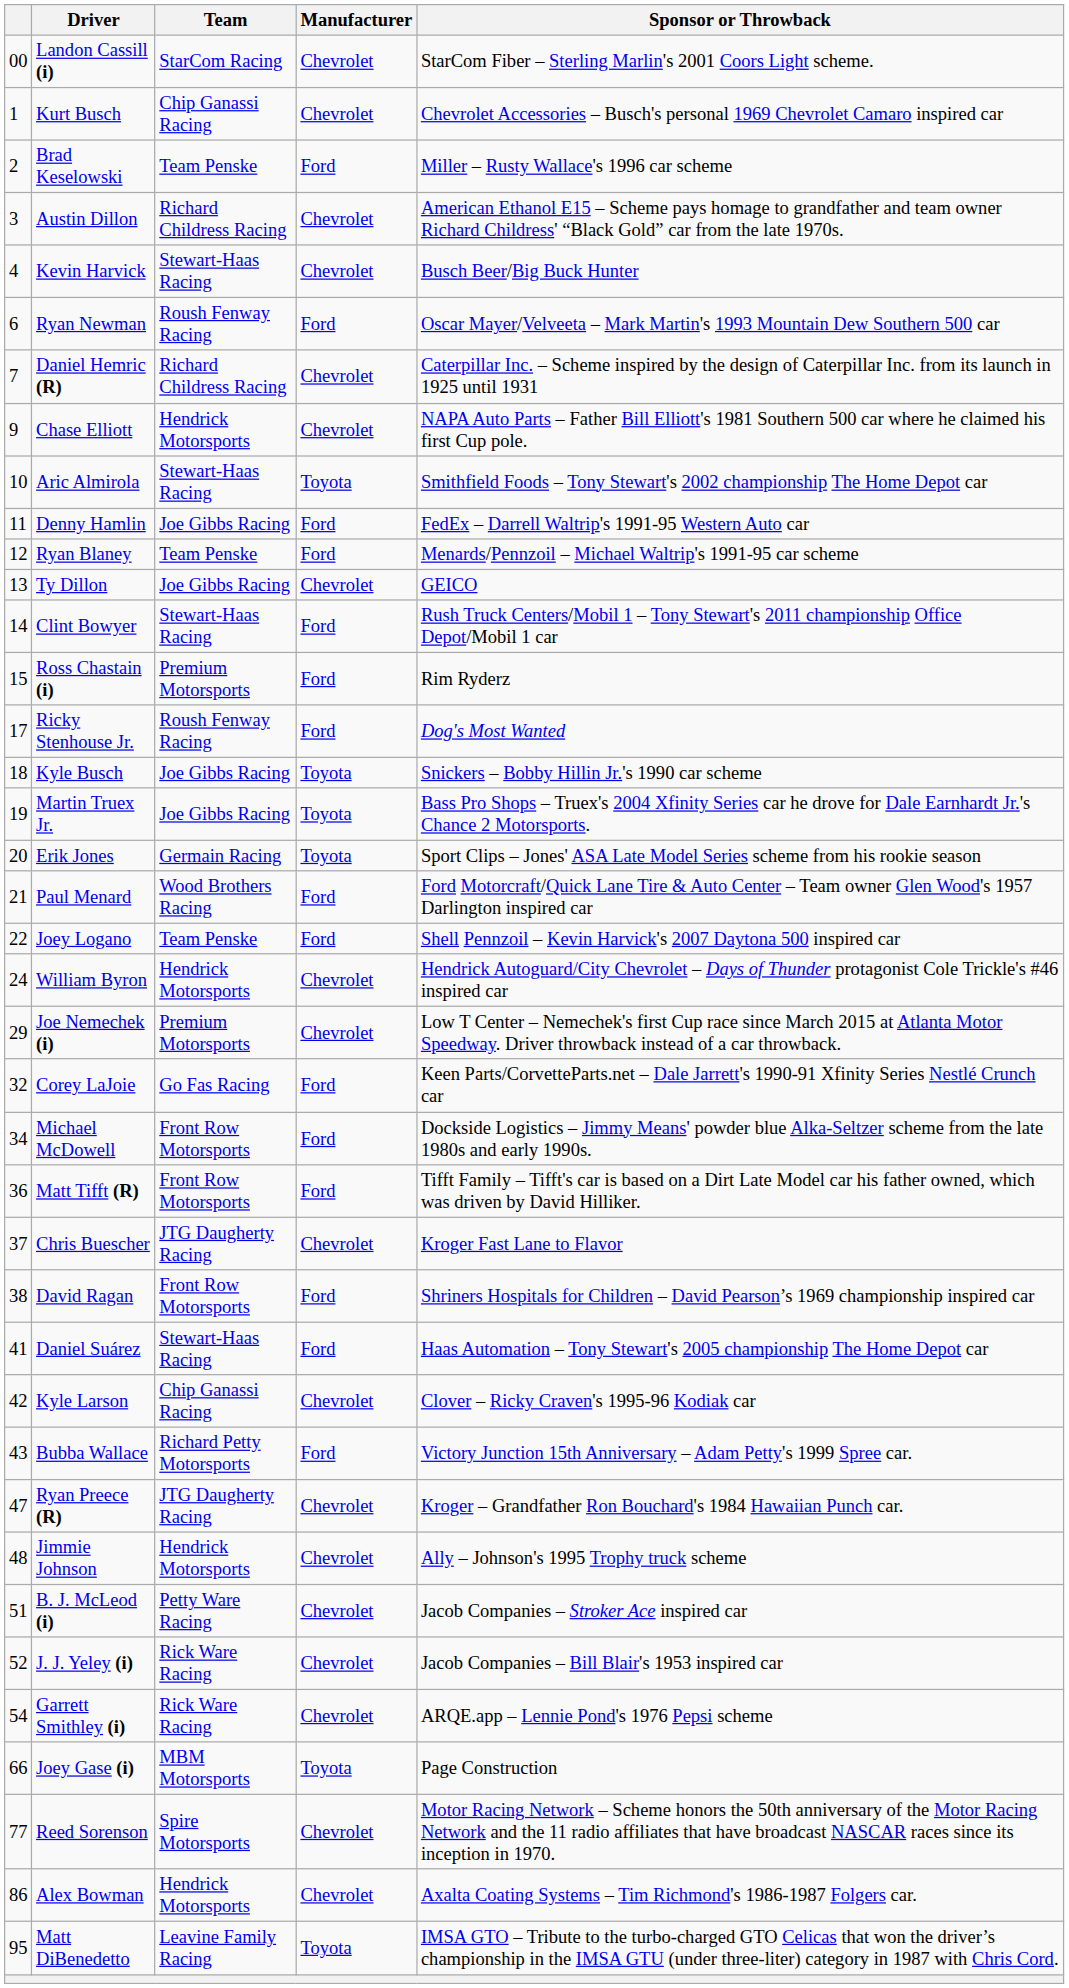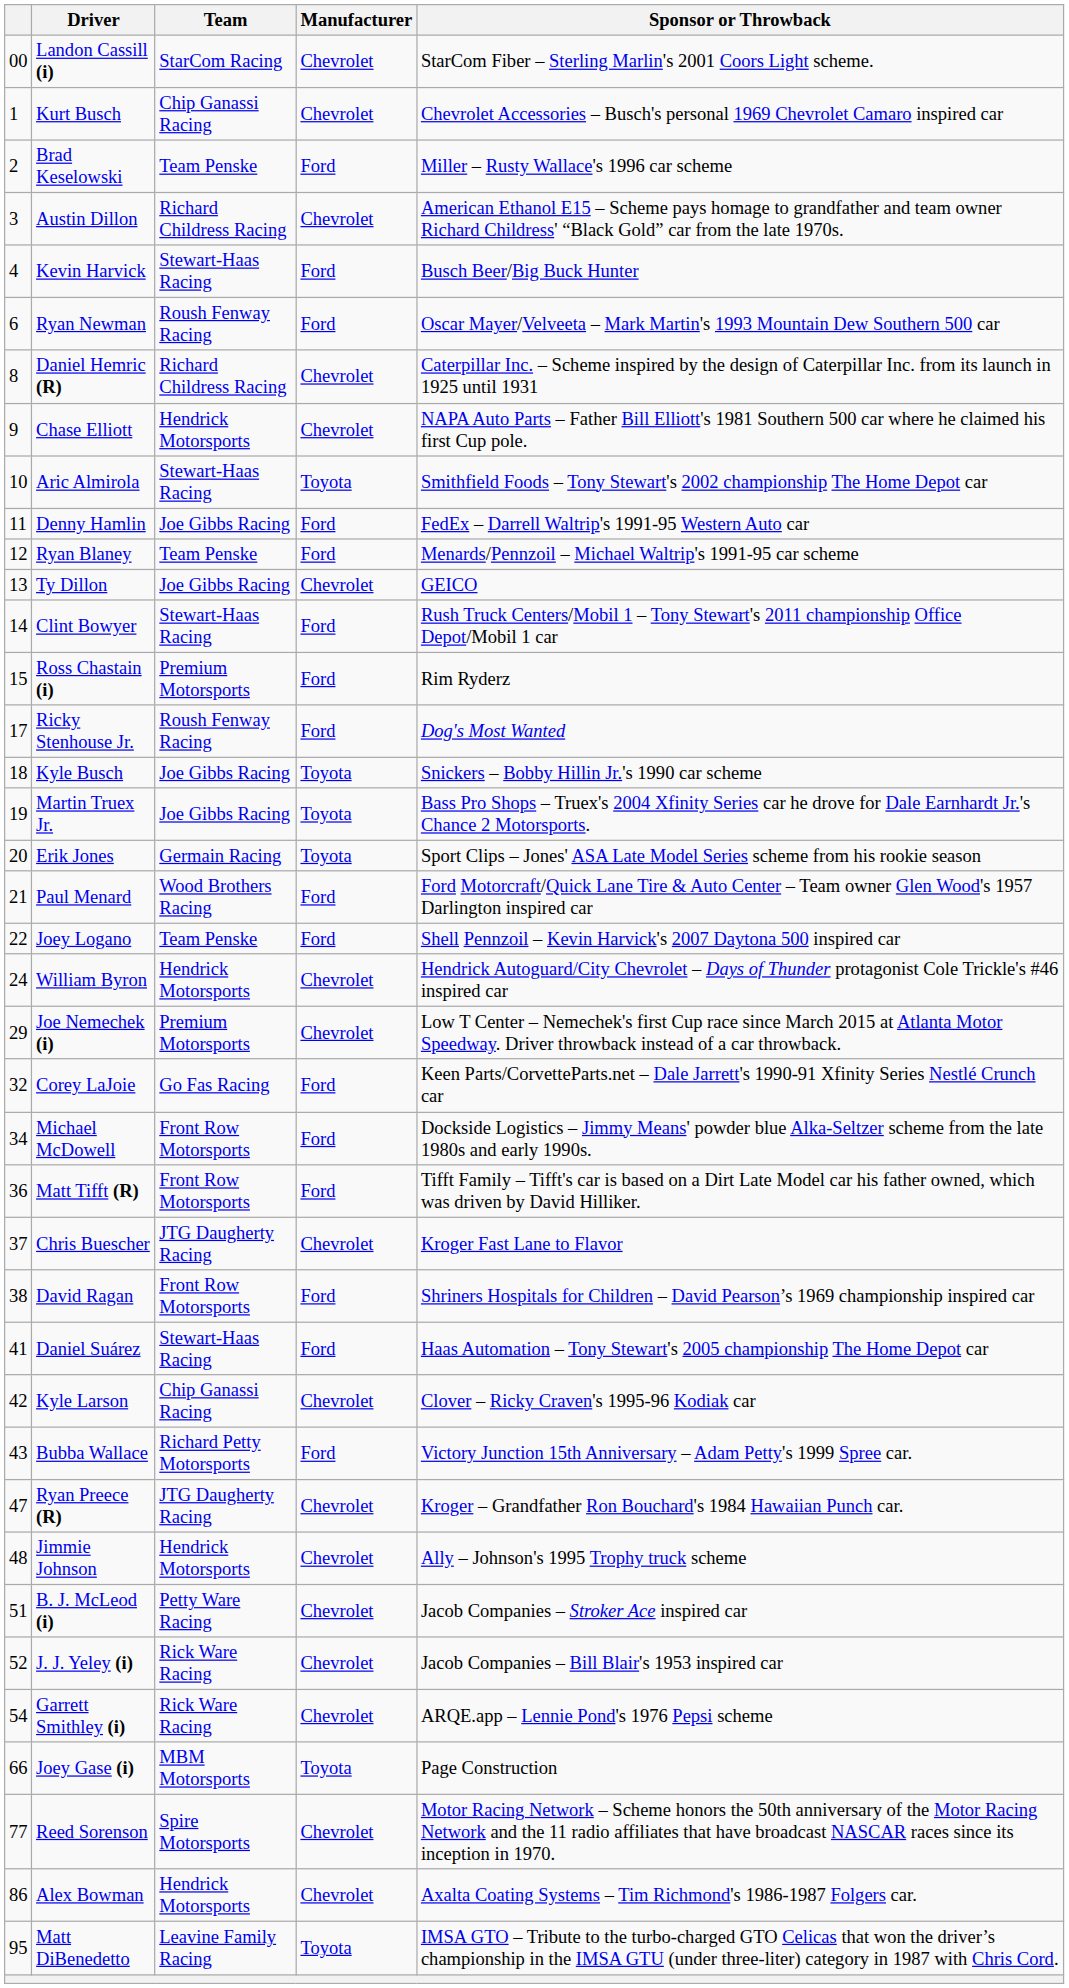Kevin Harvick | Manufacturer: Chevrolet -> Ford
Daniel Hemric (R) | column 1: 7 -> 8
